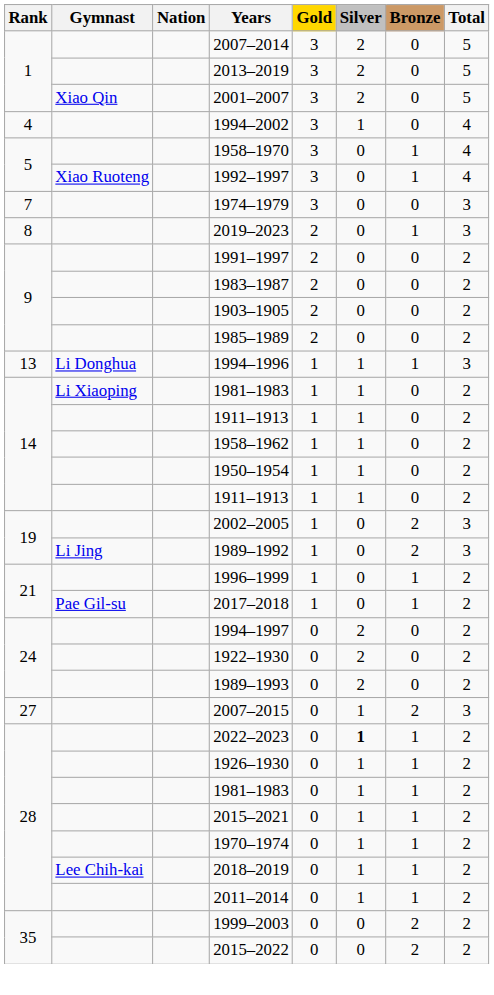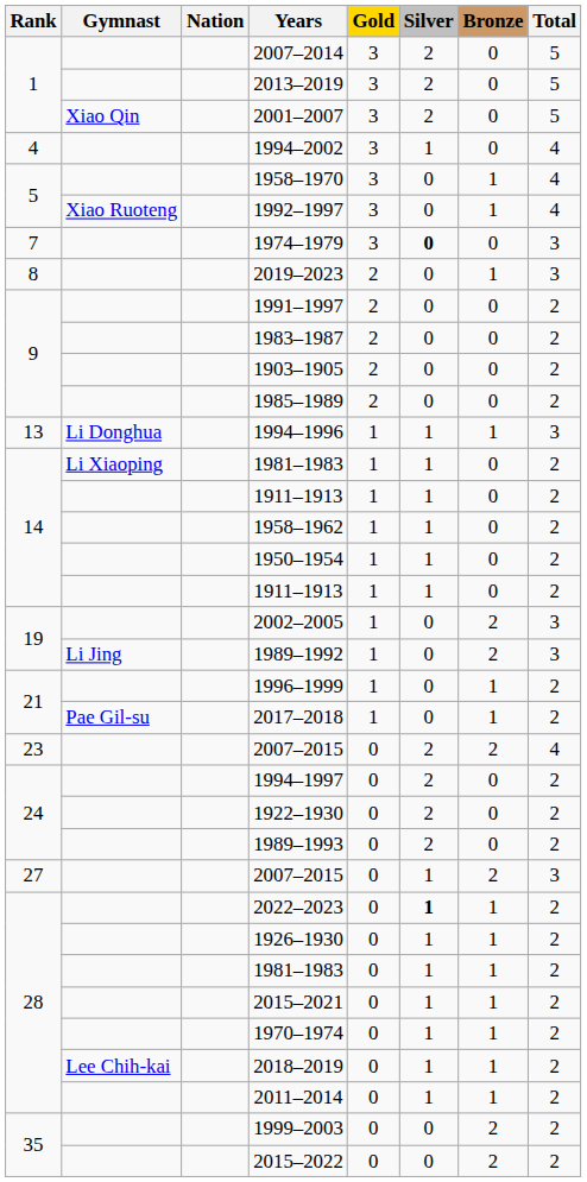1974–1979 | Silver: normal -> bold
+ row: 23 | 2007–2015 | 0 | 2 | 2 | 4
